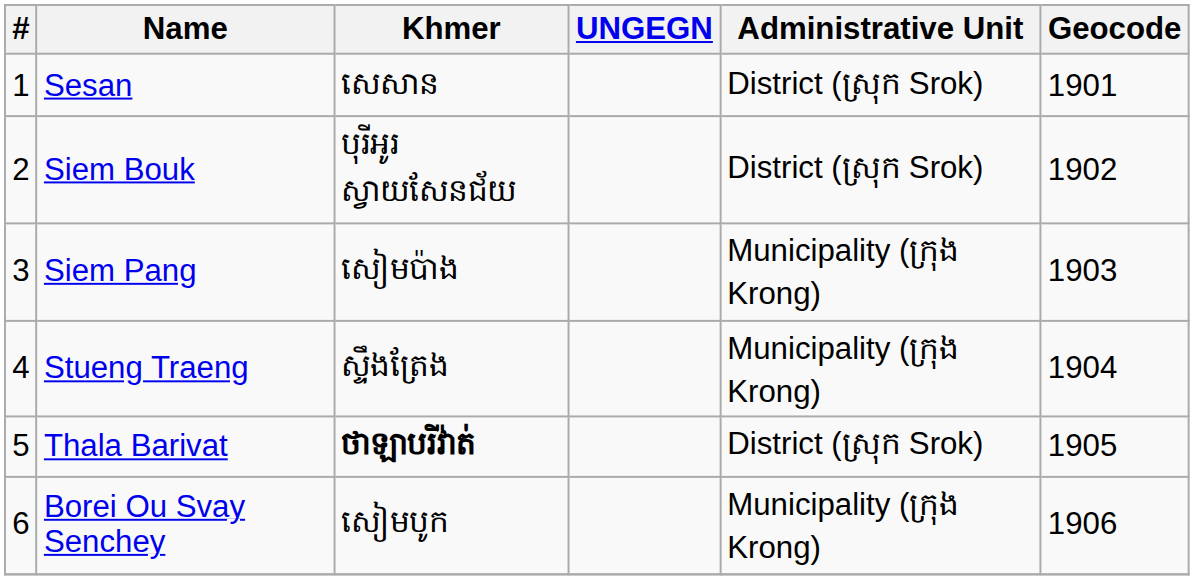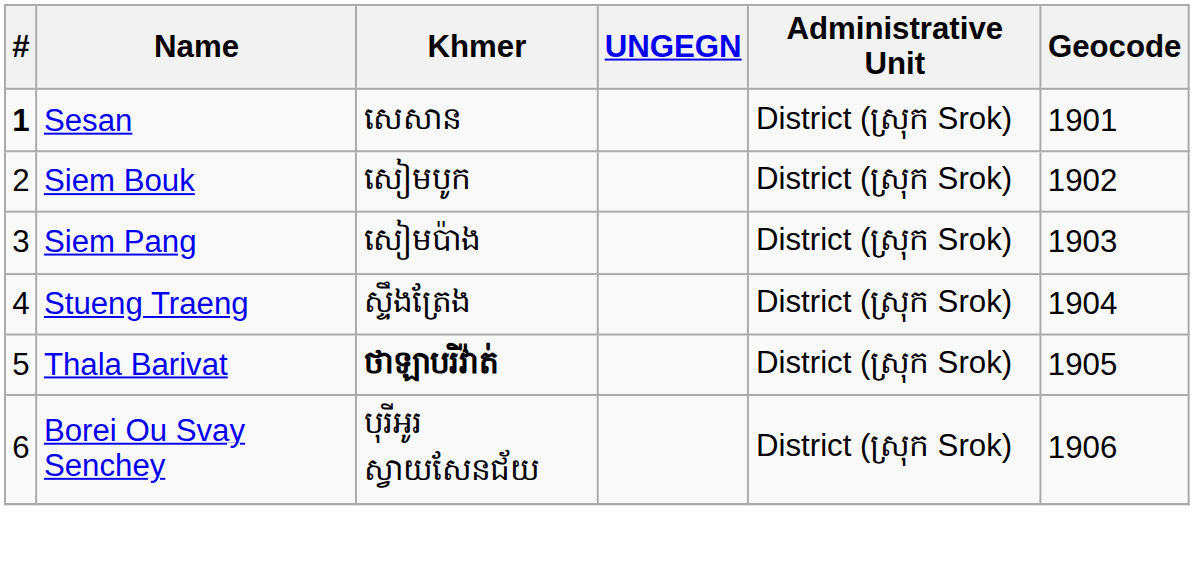Sesan | #: normal -> bold
Siem Bouk | Khmer: បុរីអូរស្វាយសែនជ័យ -> សៀមបូក
Siem Pang | Administrative Unit: Municipality (ក្រុង Krong) -> District (ស្រុក Srok)
Stueng Traeng | Administrative Unit: Municipality (ក្រុង Krong) -> District (ស្រុក Srok)
Borei Ou Svay Senchey | Khmer: សៀមបូក -> បុរីអូរស្វាយសែនជ័យ
Borei Ou Svay Senchey | Administrative Unit: Municipality (ក្រុង Krong) -> District (ស្រុក Srok)
